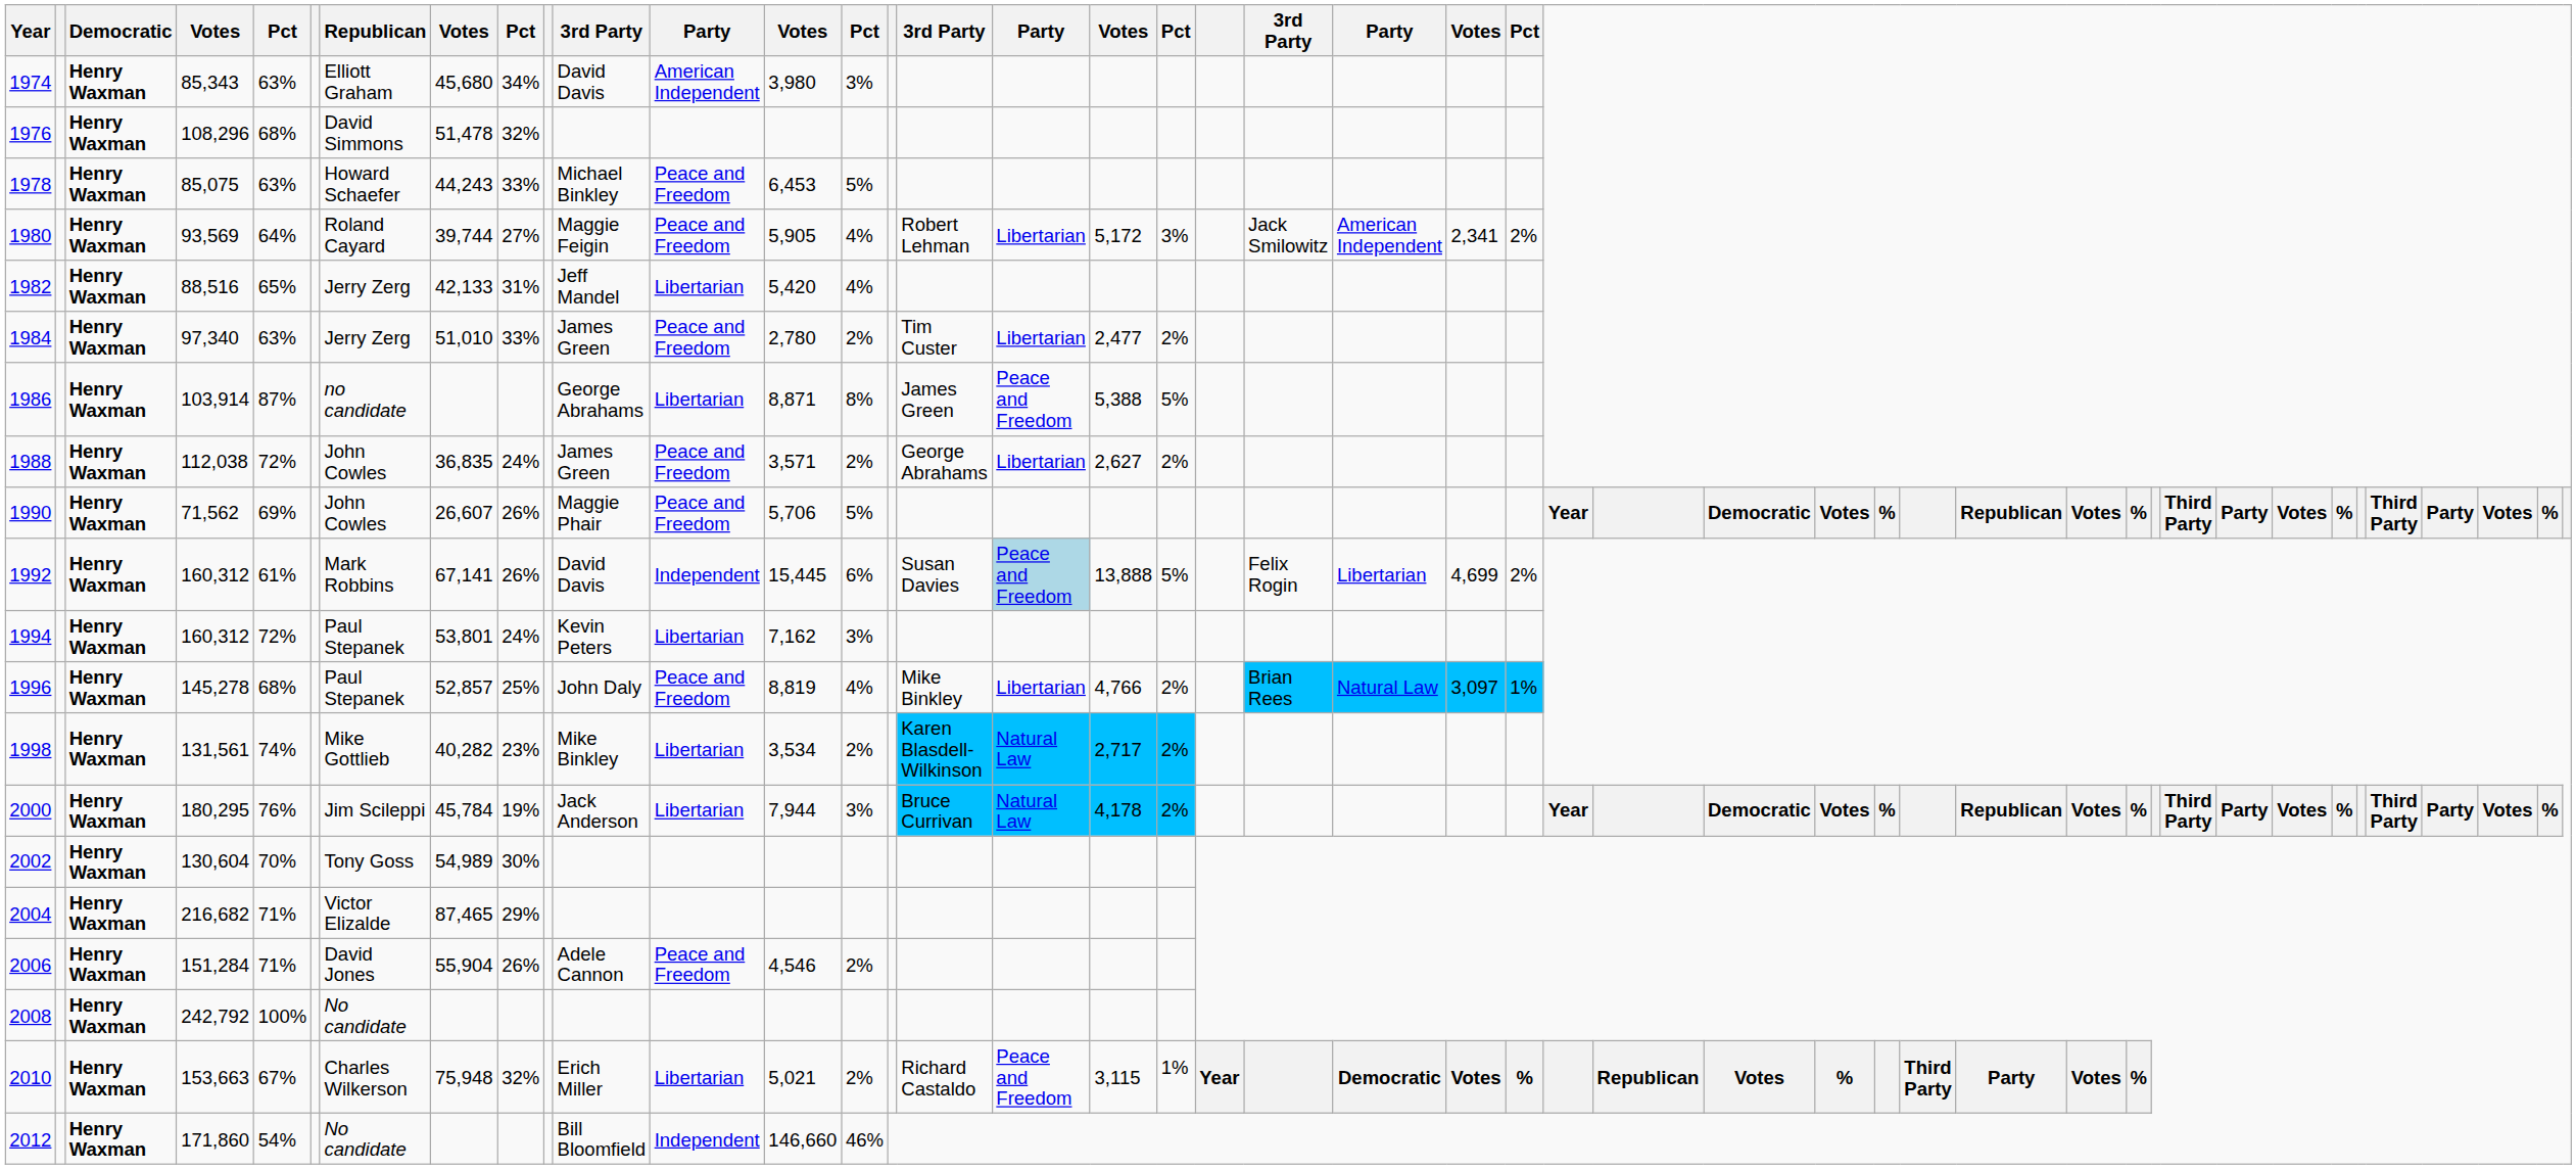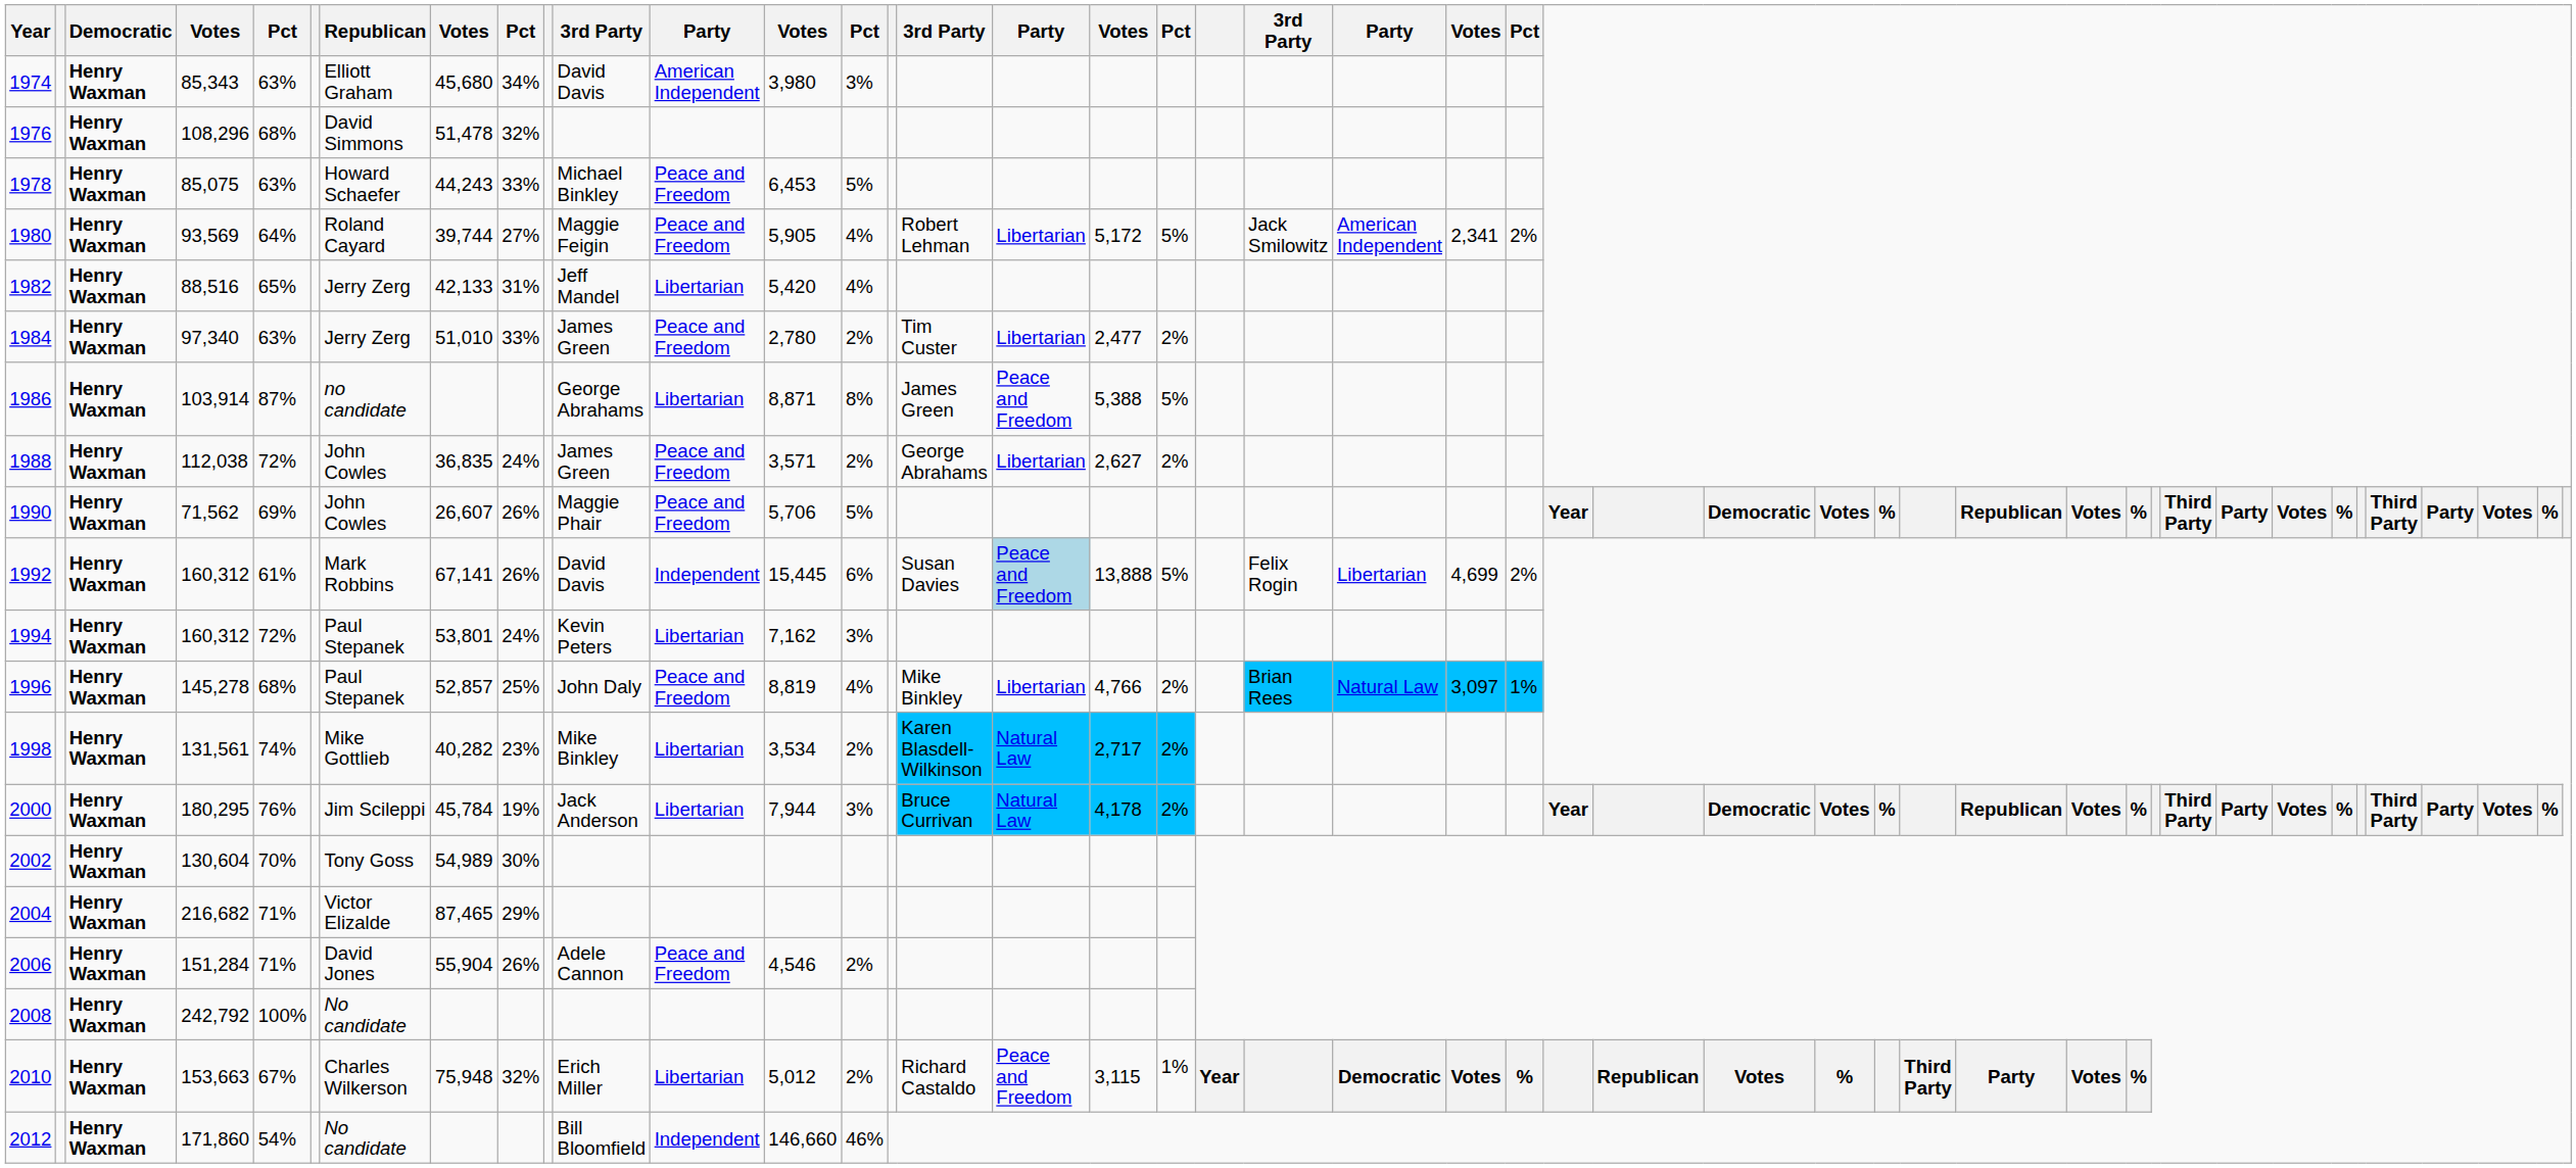1980 | column 19: 3% -> 5%
2010 | column 13: 5,021 -> 5,012
